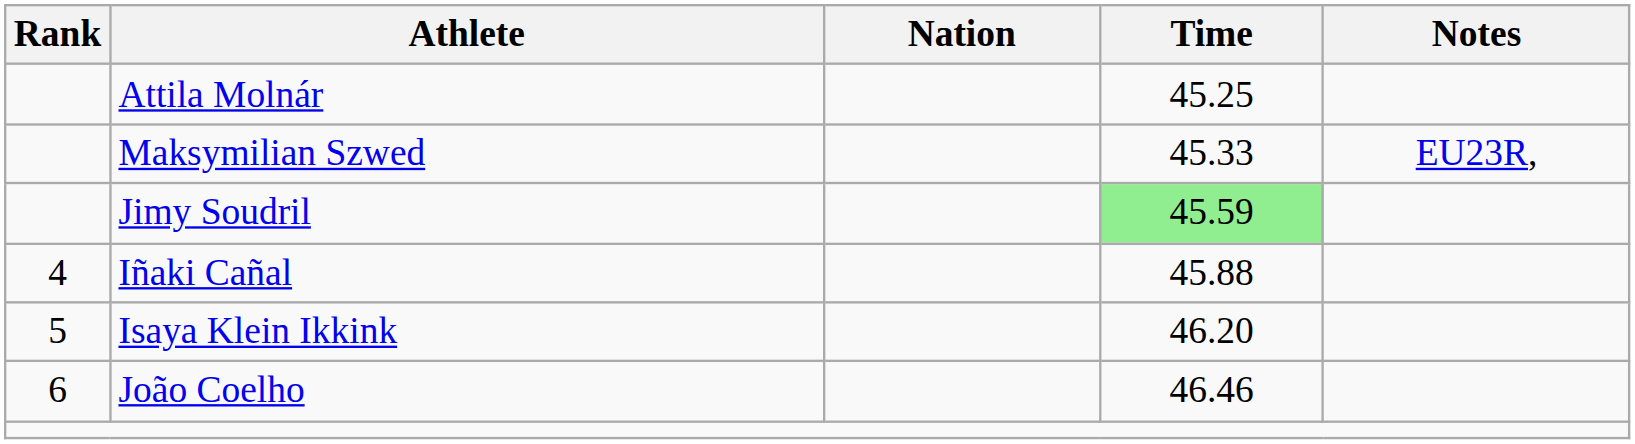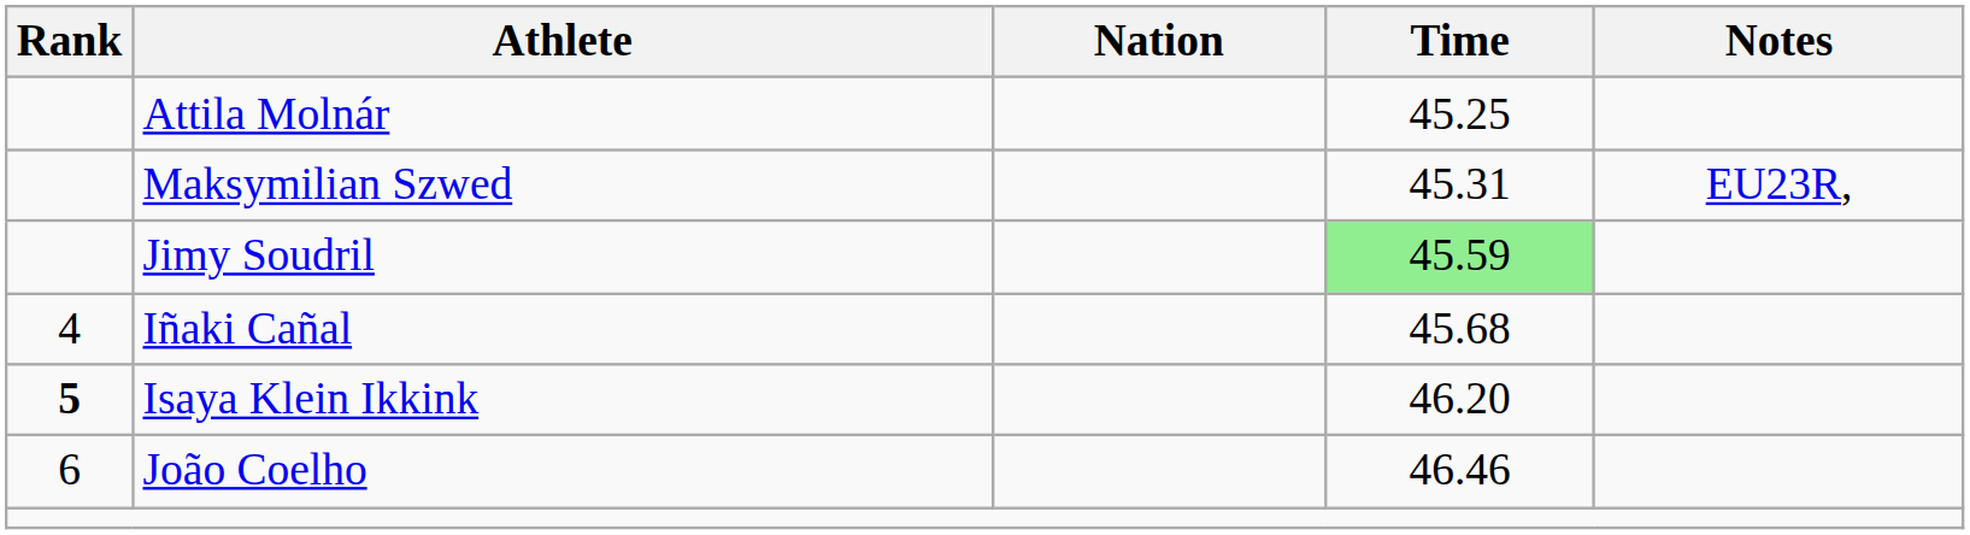Maksymilian Szwed | Time: 45.33 -> 45.31
Iñaki Cañal | Time: 45.88 -> 45.68
Isaya Klein Ikkink | Rank: normal -> bold
